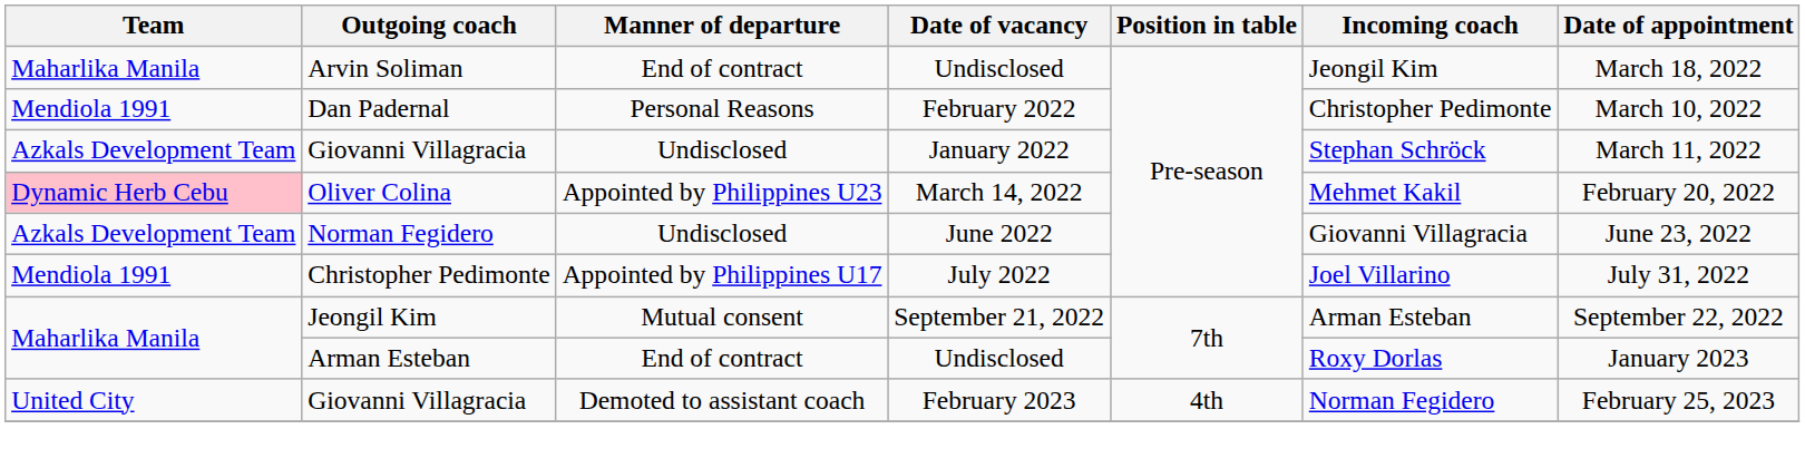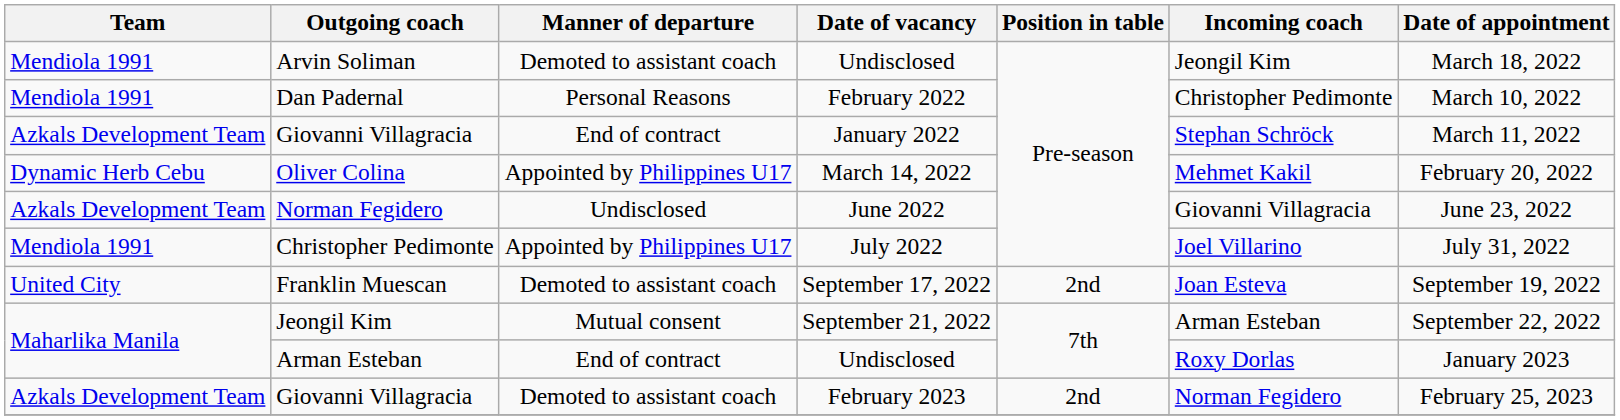Arvin Soliman | Team: Maharlika Manila -> Mendiola 1991
Arvin Soliman | Manner of departure: End of contract -> Demoted to assistant coach
Giovanni Villagracia / January 2022 | Manner of departure: Undisclosed -> End of contract
Oliver Colina | Team: pink background -> no background
Oliver Colina | Manner of departure: Appointed by Philippines U23 -> Appointed by Philippines U17
+ row: United City | Franklin Muescan | Demoted to assistant coach | September 17, 2022 | 2nd | Joan Esteva | September 19, 2022
Giovanni Villagracia / February 2023 | Team: United City -> Azkals Development Team
Giovanni Villagracia / February 2023 | Position in table: 4th -> 2nd
